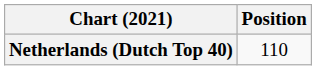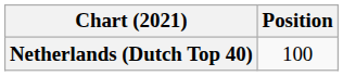Netherlands (Dutch Top 40) | Position: 110 -> 100
